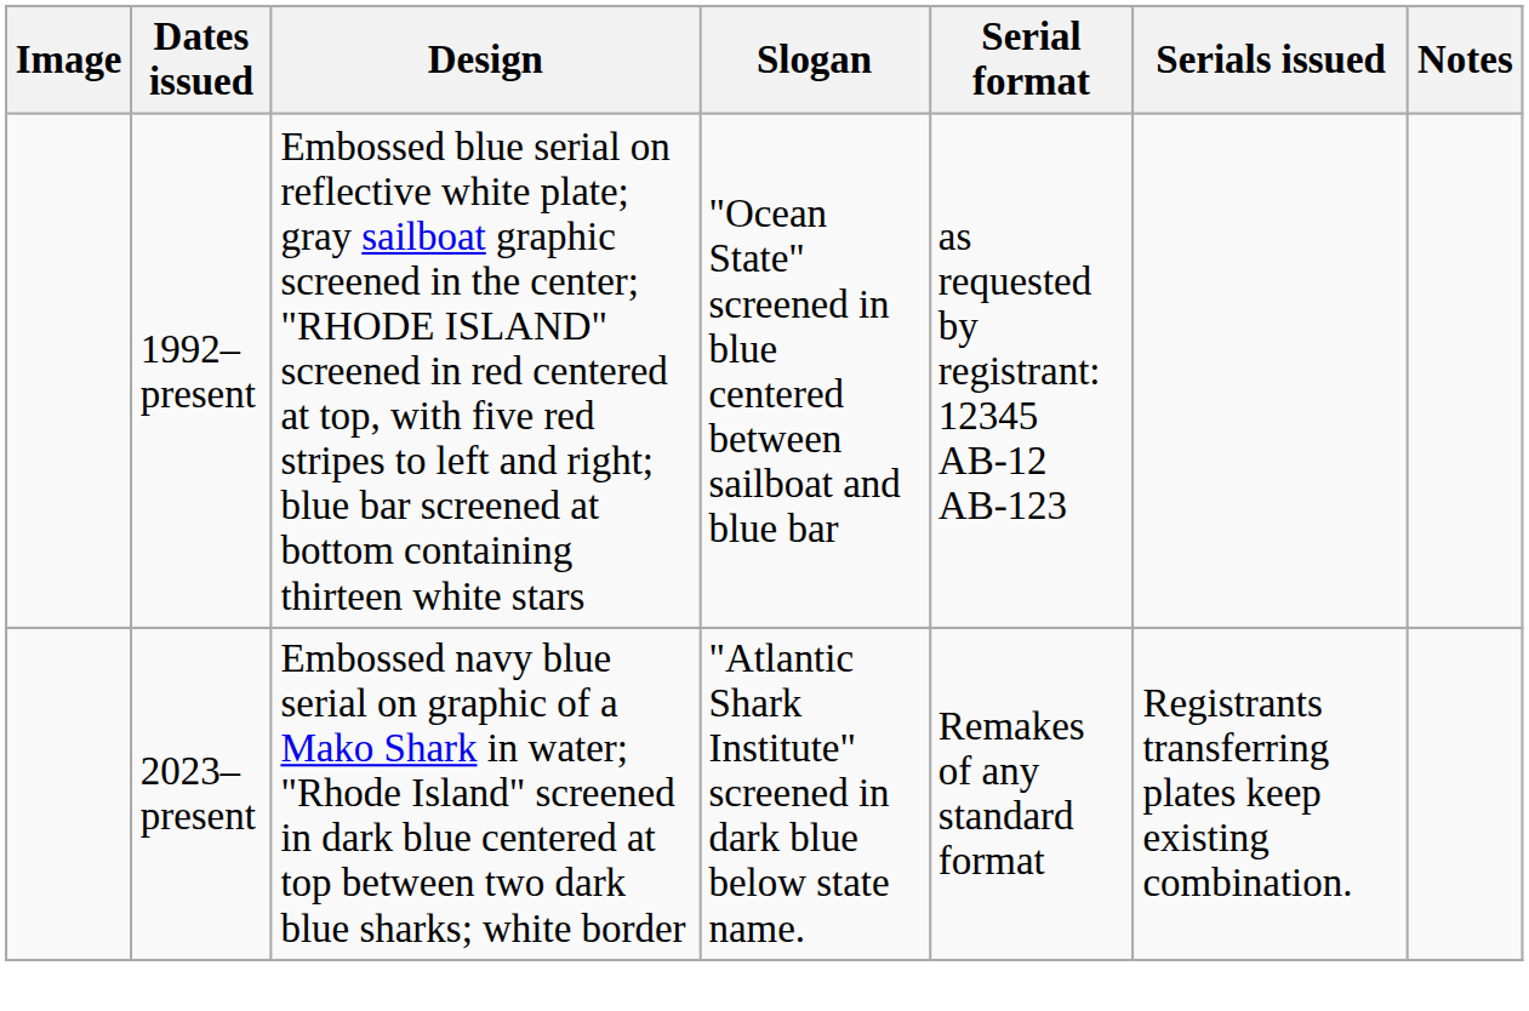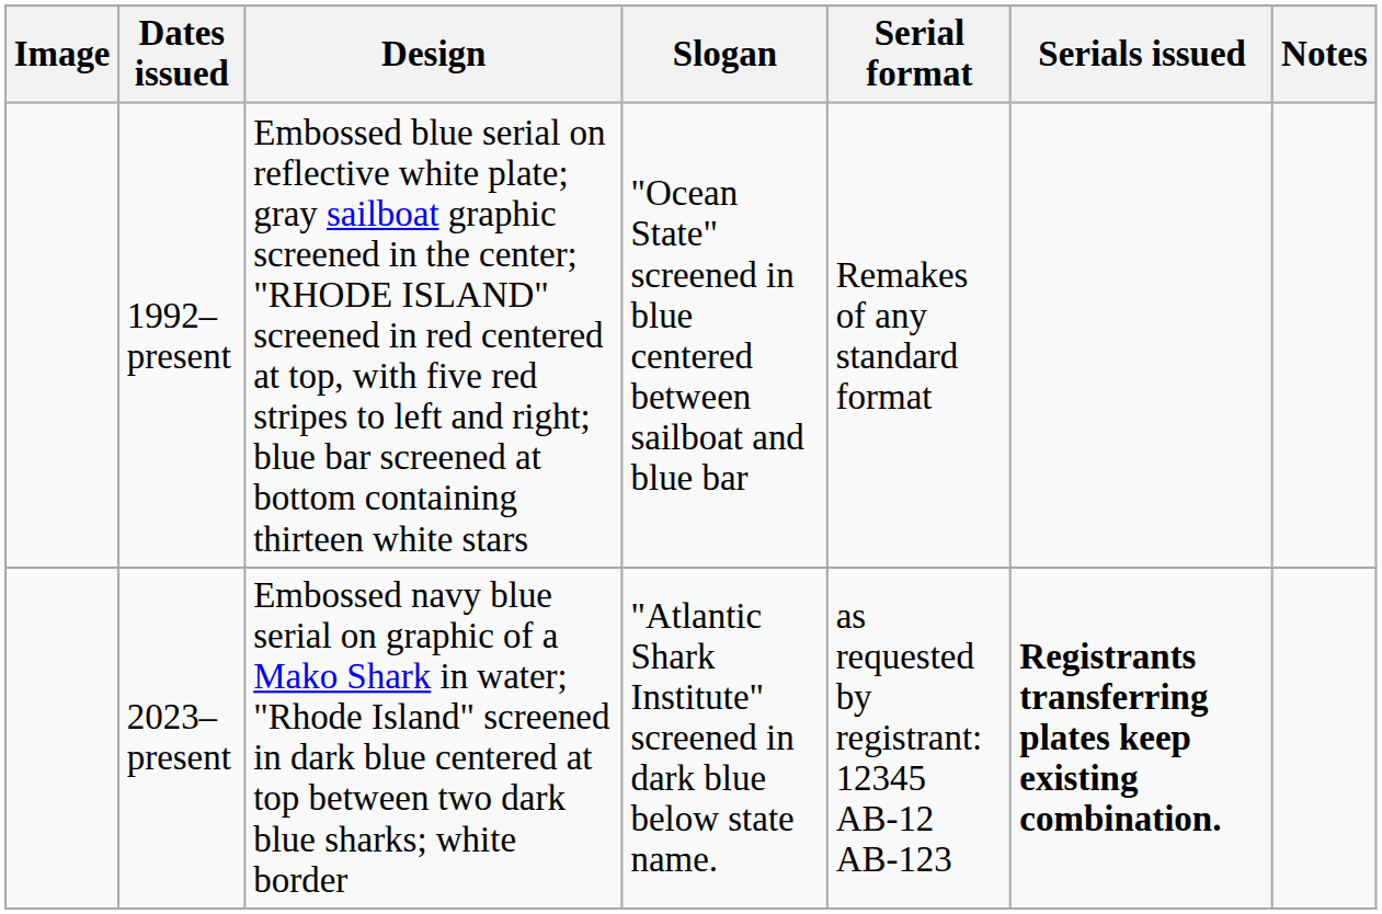1992–present | Serial format: as requested by registrant: 12345 AB-12 AB-123 -> Remakes of any standard format
2023–present | Serial format: Remakes of any standard format -> as requested by registrant: 12345 AB-12 AB-123
2023–present | Serials issued: normal -> bold
